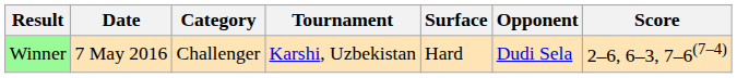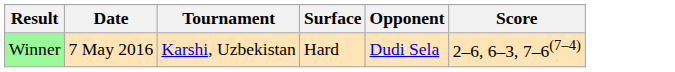- column: Category | Challenger
